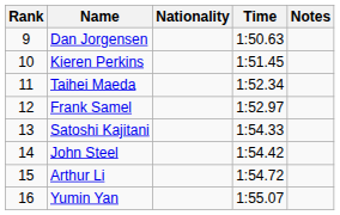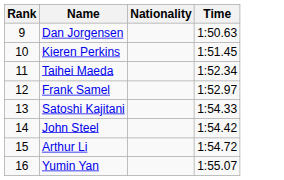- column: Notes
